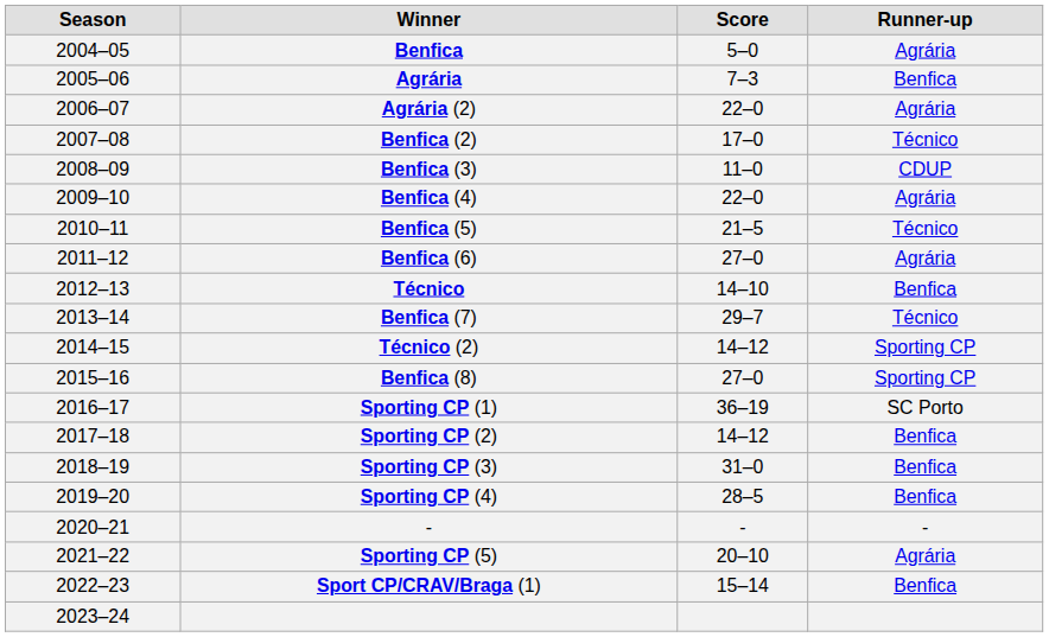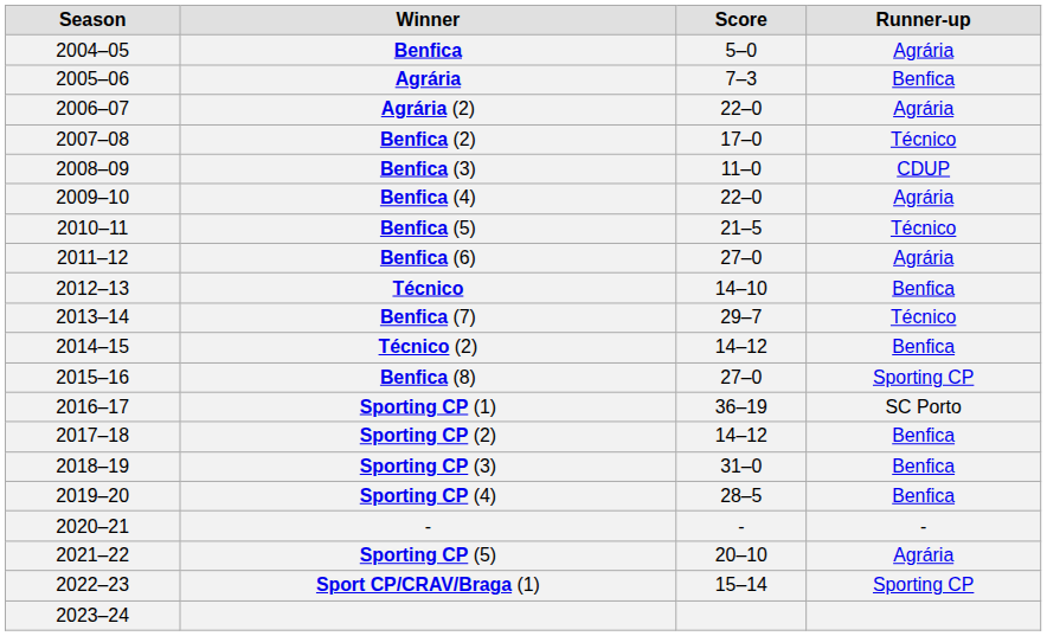Técnico (2) | Runner-up: Sporting CP -> Benfica
Sport CP/CRAV/Braga (1) | Runner-up: Benfica -> Sporting CP
